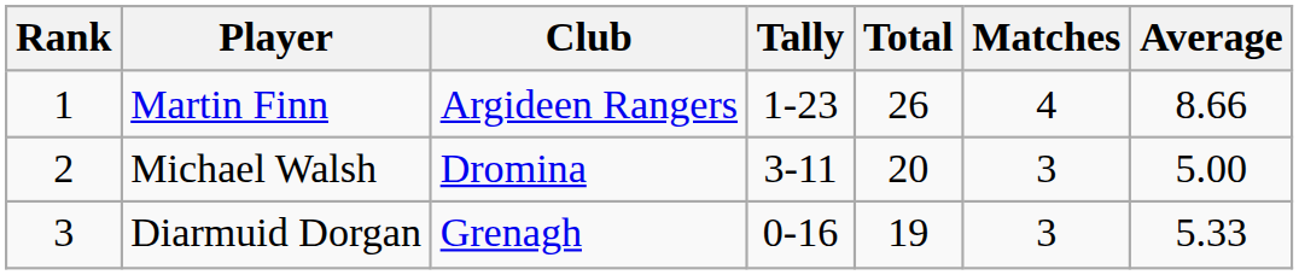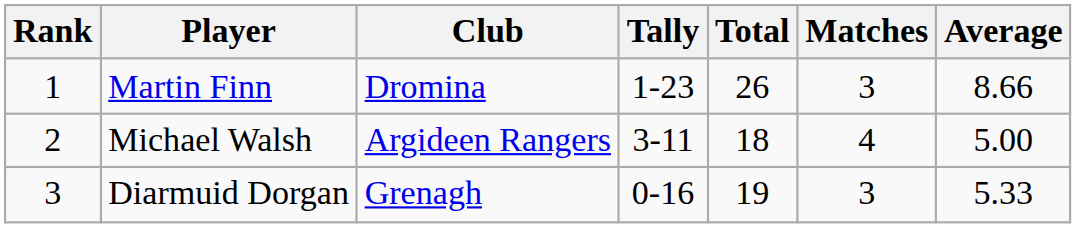Martin Finn | Club: Argideen Rangers -> Dromina
Martin Finn | Matches: 4 -> 3
Michael Walsh | Club: Dromina -> Argideen Rangers
Michael Walsh | Total: 20 -> 18
Michael Walsh | Matches: 3 -> 4
